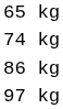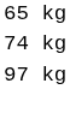- row: 86 kg
